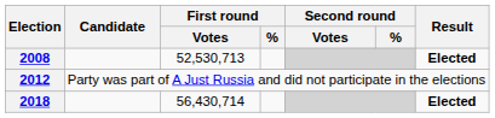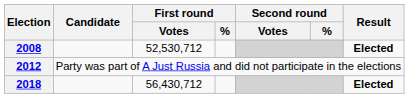2008 | First round / Votes: 52,530,713 -> 52,530,712
2018 | First round / Votes: 56,430,714 -> 56,430,712
